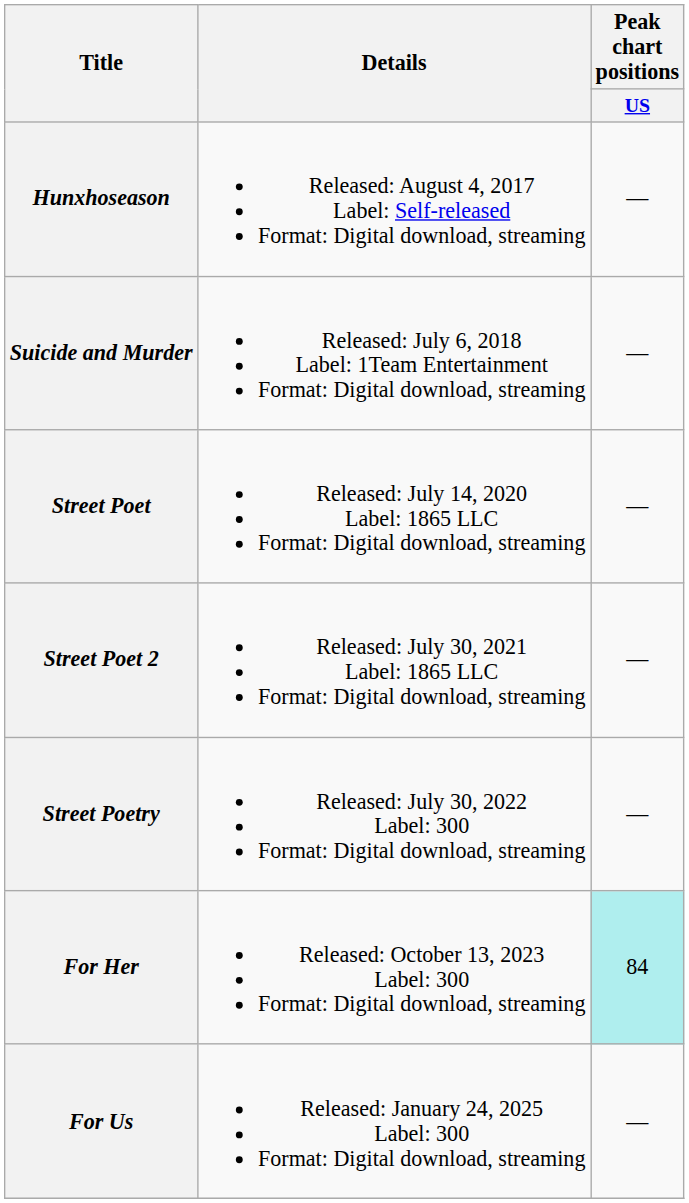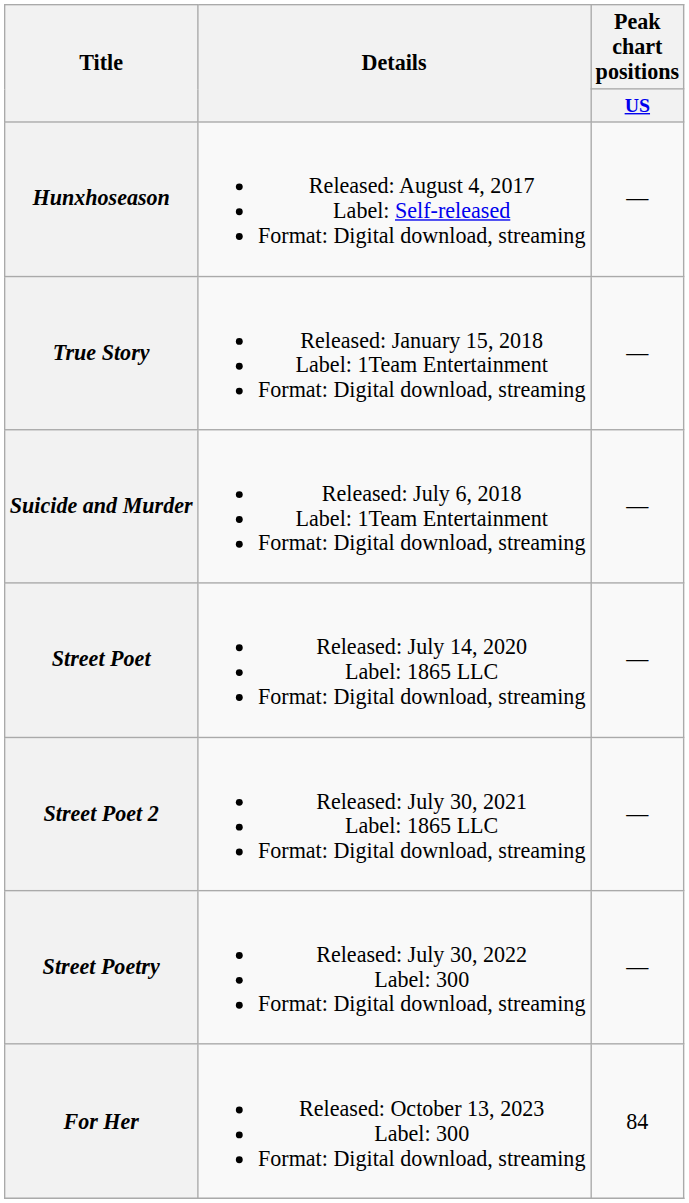+ row: True Story | Released: January 15, 2018 Label: 1Team Entertainment Format: Digital download, streaming | —
For Her | Peak chart positions / US: paleturquoise background -> no background
- row: For Us | Released: January 24, 2025 Label: 300 Format: Digital download, streaming | —
